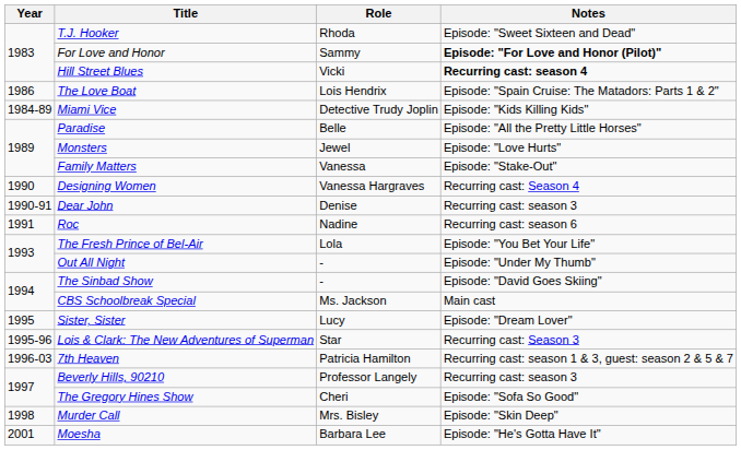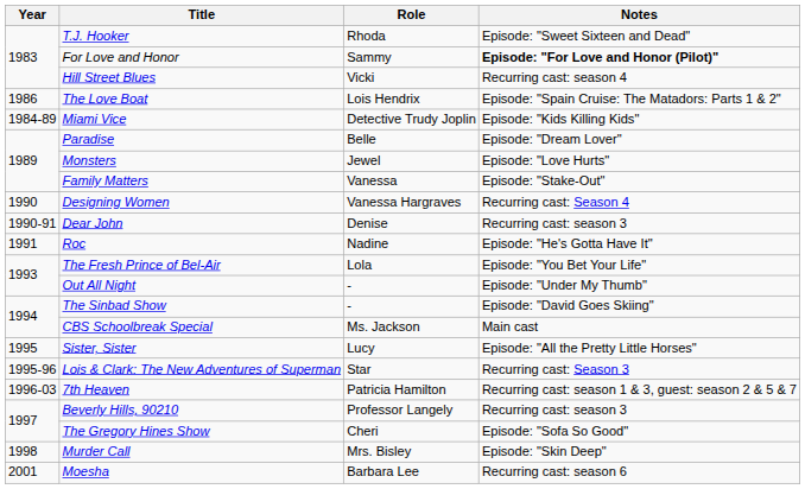Hill Street Blues | Notes: bold -> normal
Paradise | Notes: Episode: "All the Pretty Little Horses" -> Episode: "Dream Lover"
Roc | Notes: Recurring cast: season 6 -> Episode: "He's Gotta Have It"
Sister, Sister | Notes: Episode: "Dream Lover" -> Episode: "All the Pretty Little Horses"
Moesha | Notes: Episode: "He's Gotta Have It" -> Recurring cast: season 6
